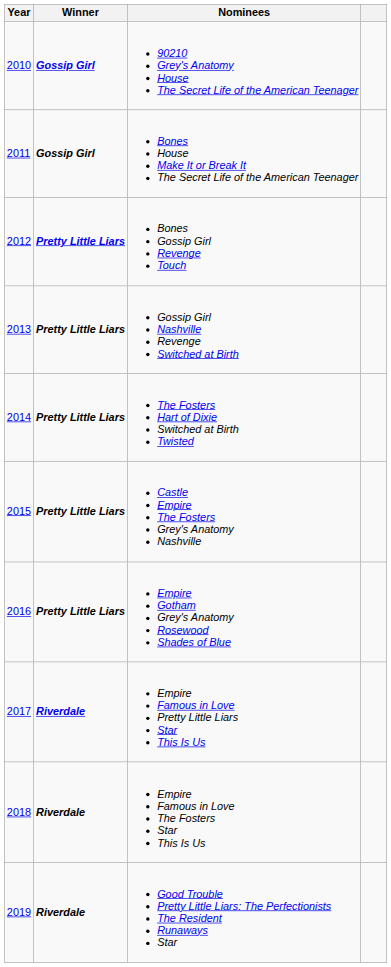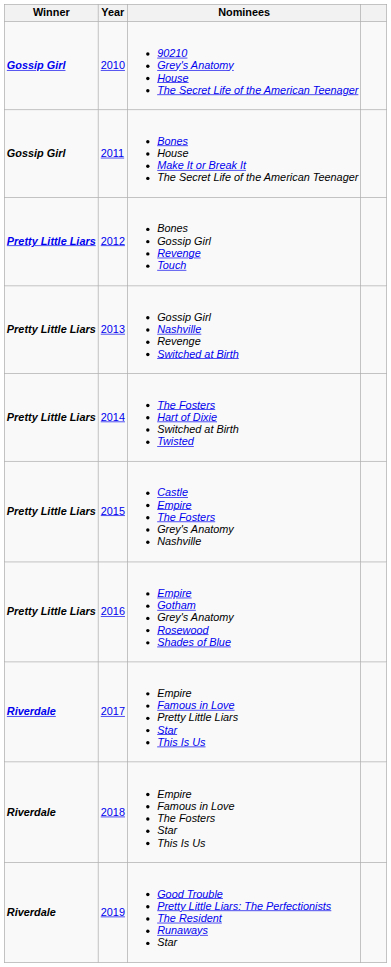columns swapped: Year <-> Winner
